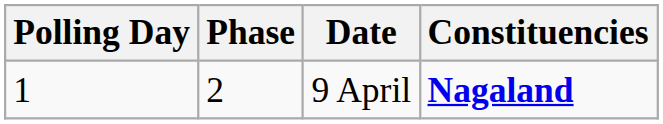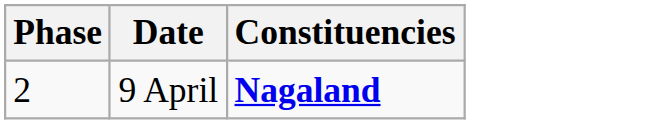- column: Polling Day | 1
